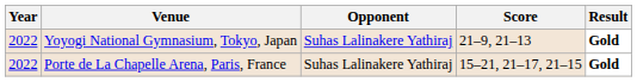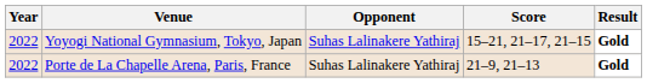Yoyogi National Gymnasium, Tokyo, Japan | Score: 21–9, 21–13 -> 15–21, 21–17, 21–15
Porte de La Chapelle Arena, Paris, France | Score: 15–21, 21–17, 21–15 -> 21–9, 21–13
